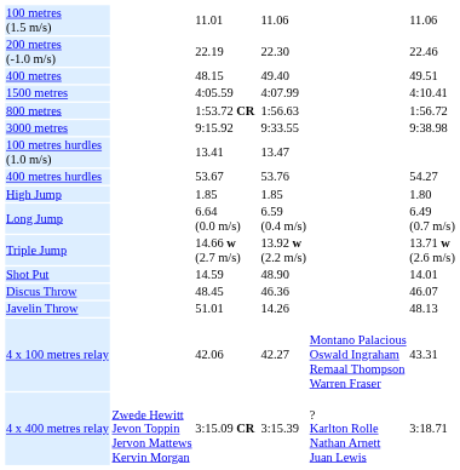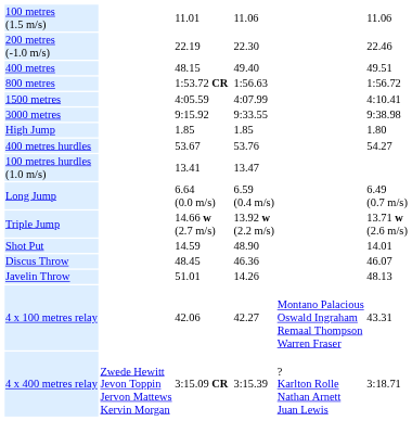rows swapped: 800 metres <-> 1500 metres
rows swapped: 100 metres hurdles (1.0 m/s) <-> High Jump
